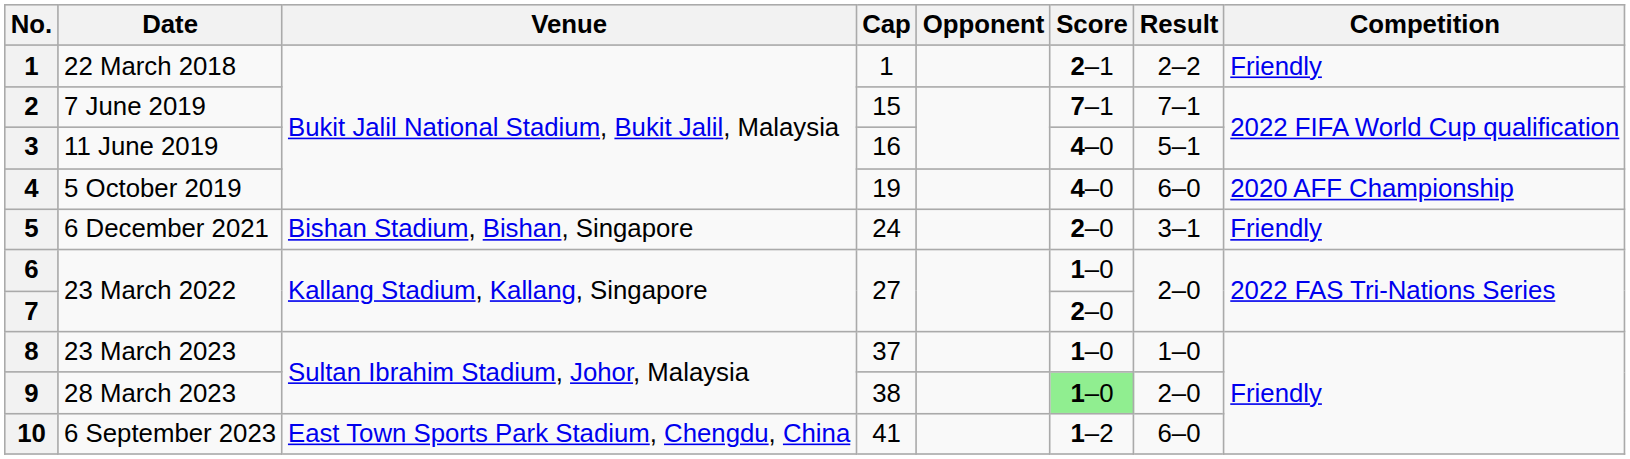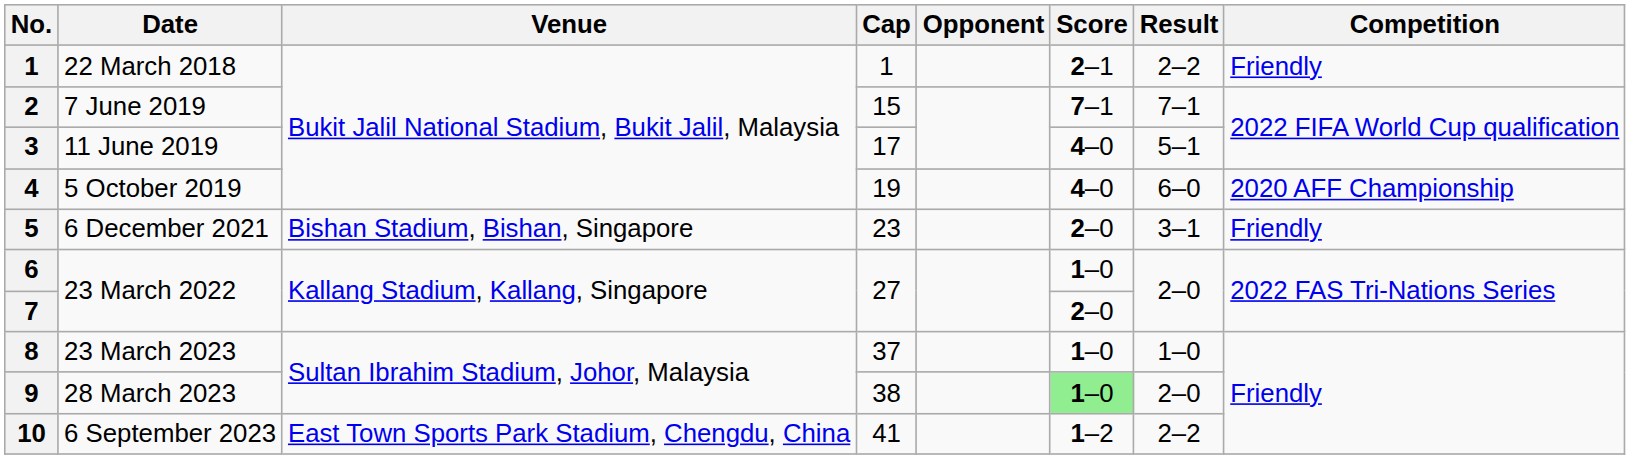11 June 2019 | Cap: 16 -> 17
6 December 2021 | Cap: 24 -> 23
6 September 2023 | Result: 6–0 -> 2–2
